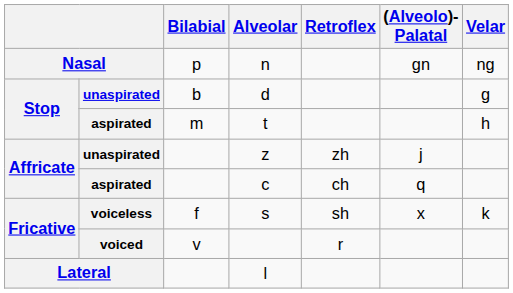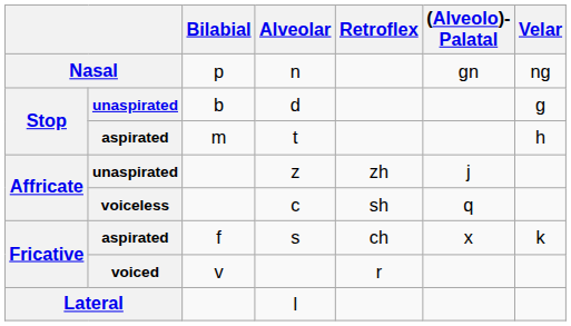c | column 2: aspirated -> voiceless
c | Retroflex: ch -> sh
s | column 2: voiceless -> aspirated
s | Retroflex: sh -> ch
